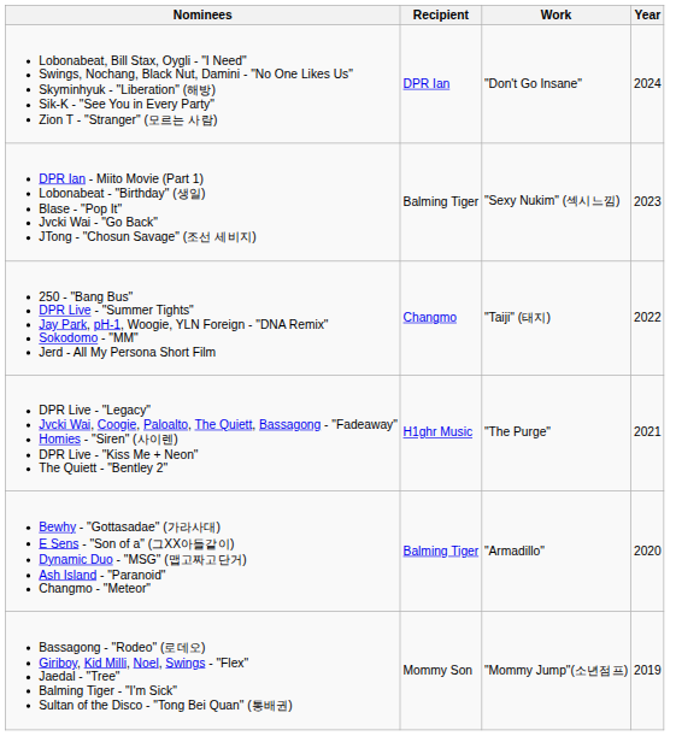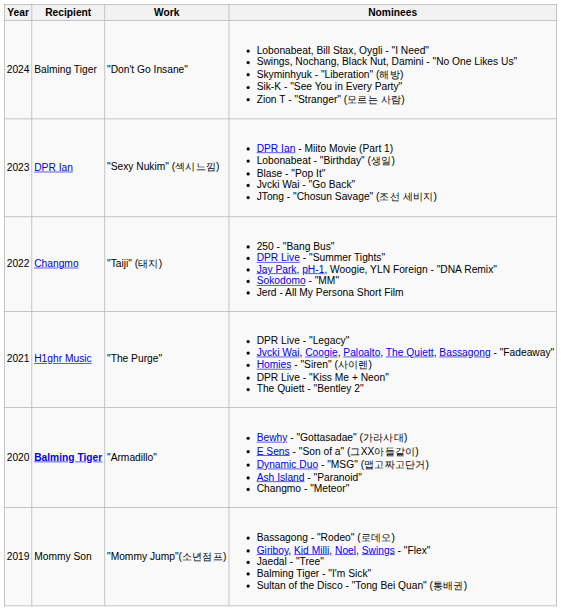columns swapped: Year <-> Nominees
"Don't Go Insane" | Recipient: DPR Ian -> Balming Tiger
"Sexy Nukim" (섹시느낌) | Recipient: Balming Tiger -> DPR Ian
"Armadillo" | Recipient: normal -> bold
